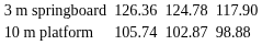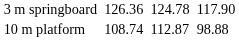10 m platform | column 3: 105.74 -> 108.74
10 m platform | column 5: 102.87 -> 112.87
